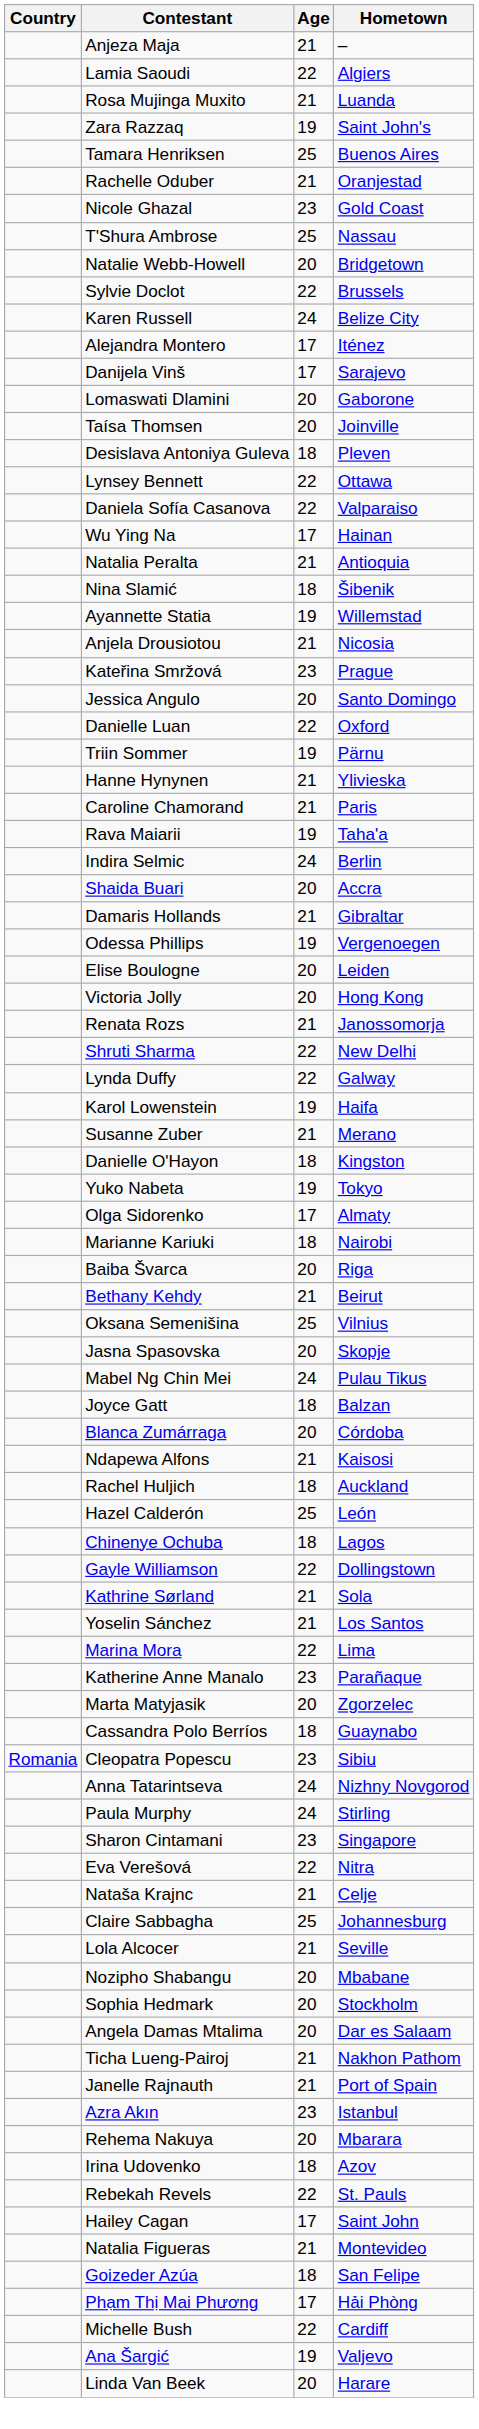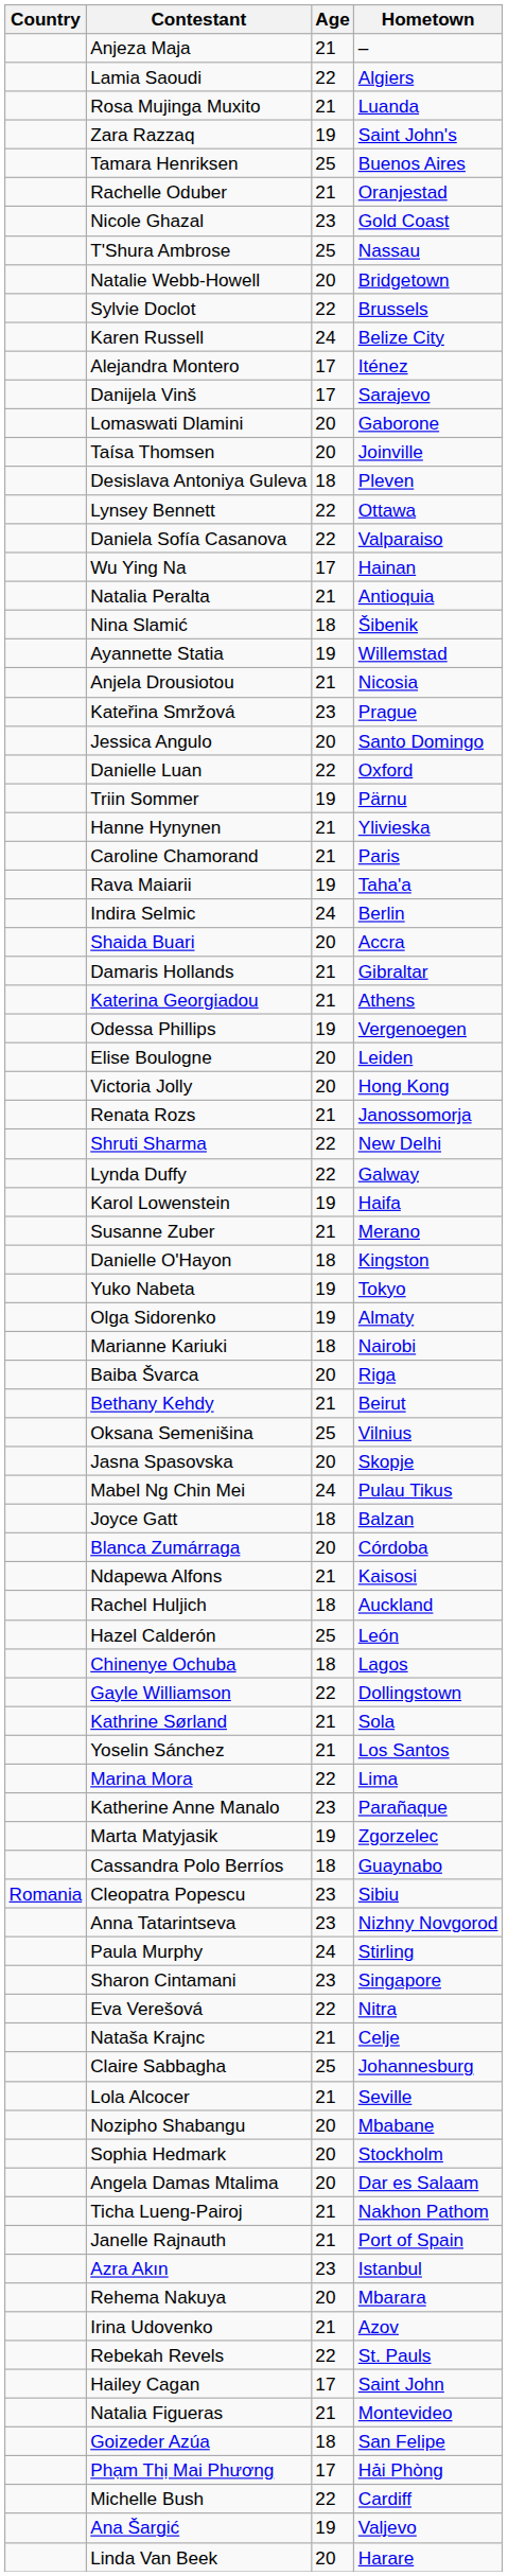+ row: Katerina Georgiadou | 21 | Athens
Olga Sidorenko | Age: 17 -> 19
Marta Matyjasik | Age: 20 -> 19
Anna Tatarintseva | Age: 24 -> 23
Irina Udovenko | Age: 18 -> 21
